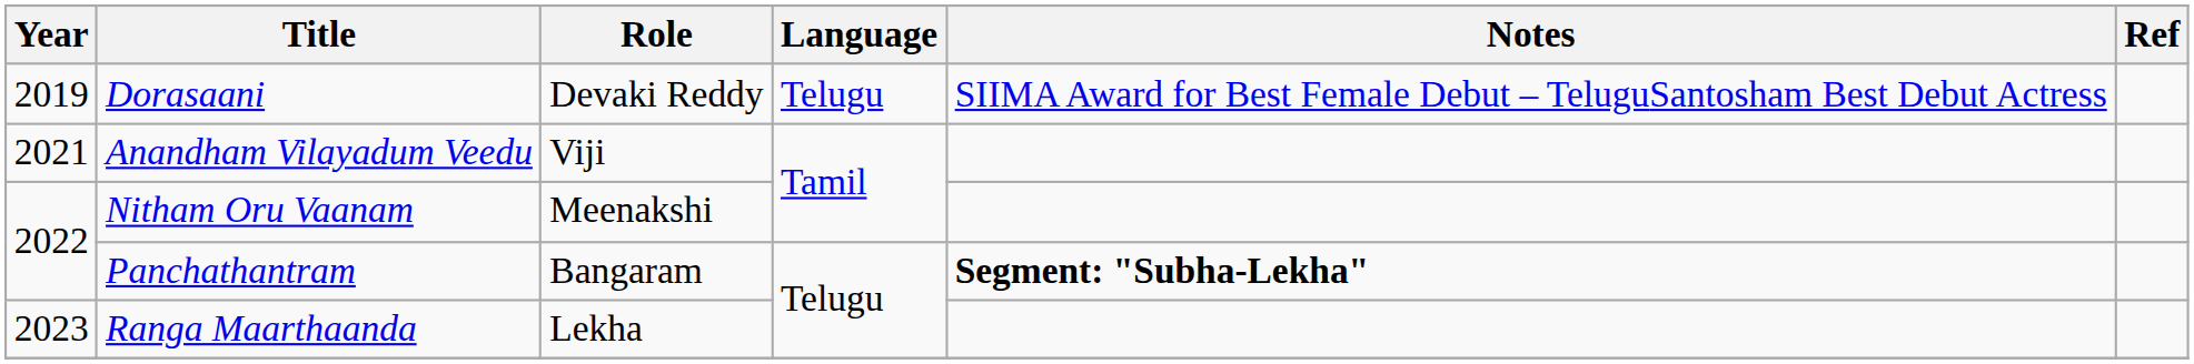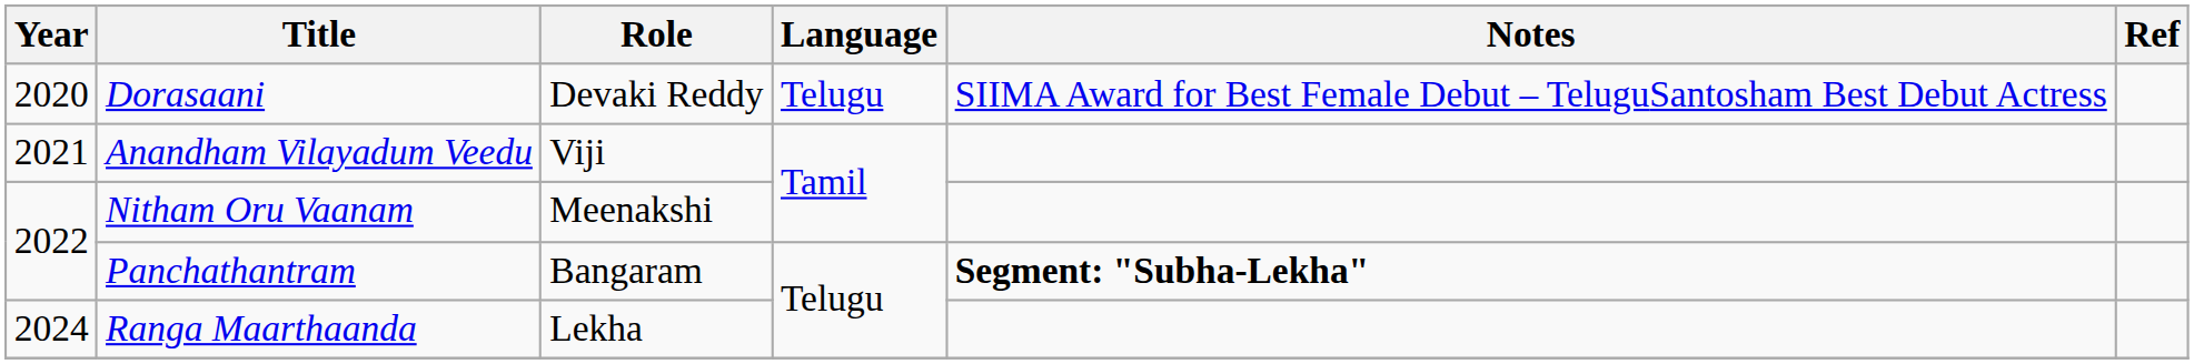Dorasaani | Year: 2019 -> 2020
Ranga Maarthaanda | Year: 2023 -> 2024
